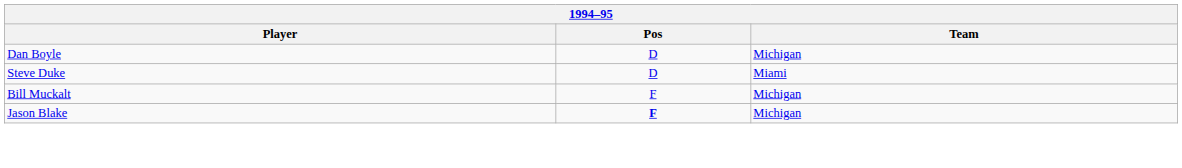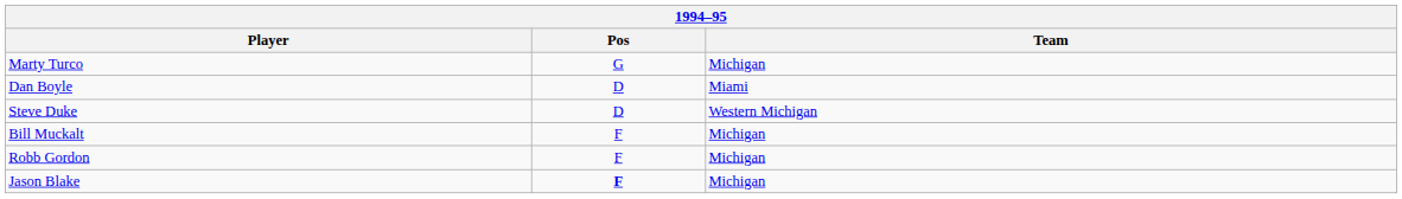+ row: Marty Turco | G | Michigan
Dan Boyle | Team: Michigan -> Miami
Steve Duke | Team: Miami -> Western Michigan
+ row: Robb Gordon | F | Michigan
